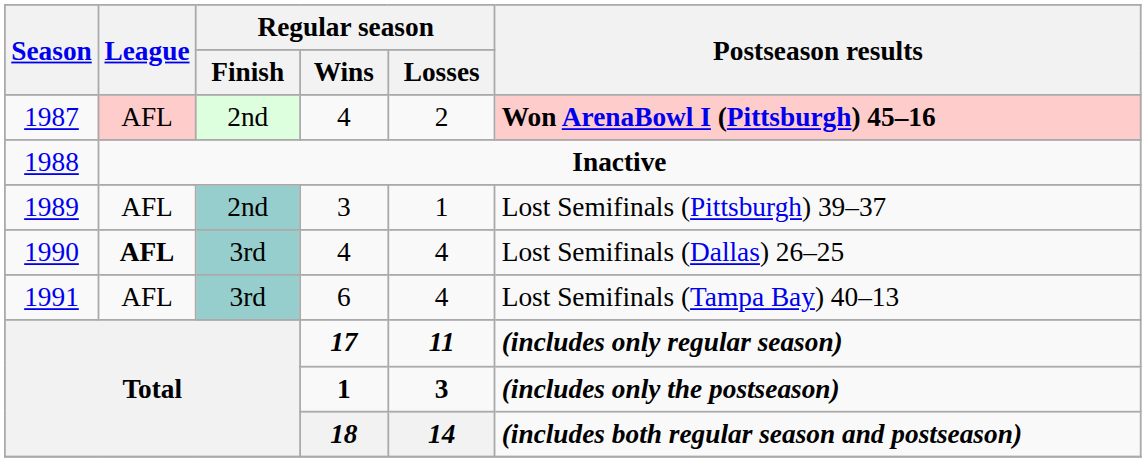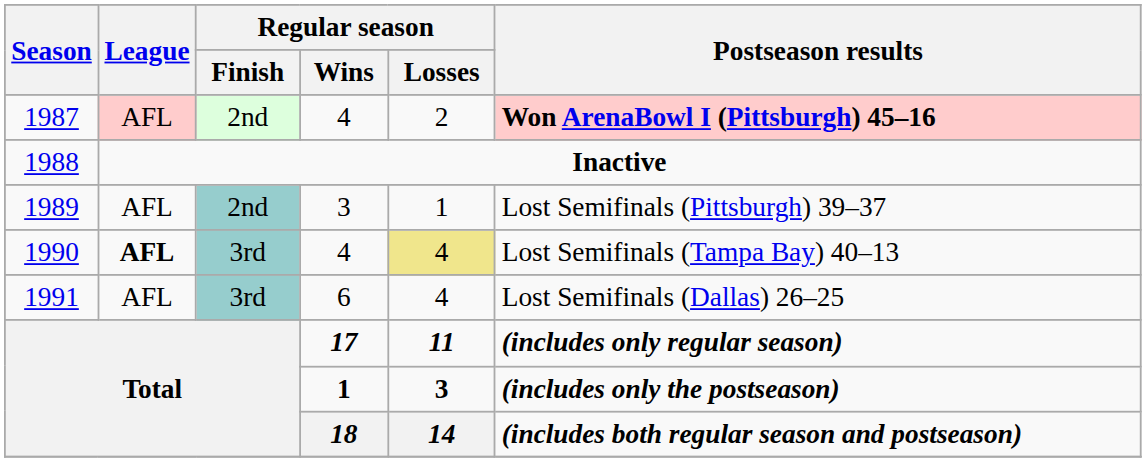1990 / 4 | Regular season / Losses: no background -> khaki background
1990 / 4 | Postseason results: Lost Semifinals (Dallas) 26–25 -> Lost Semifinals (Tampa Bay) 40–13
6 | Postseason results: Lost Semifinals (Tampa Bay) 40–13 -> Lost Semifinals (Dallas) 26–25
